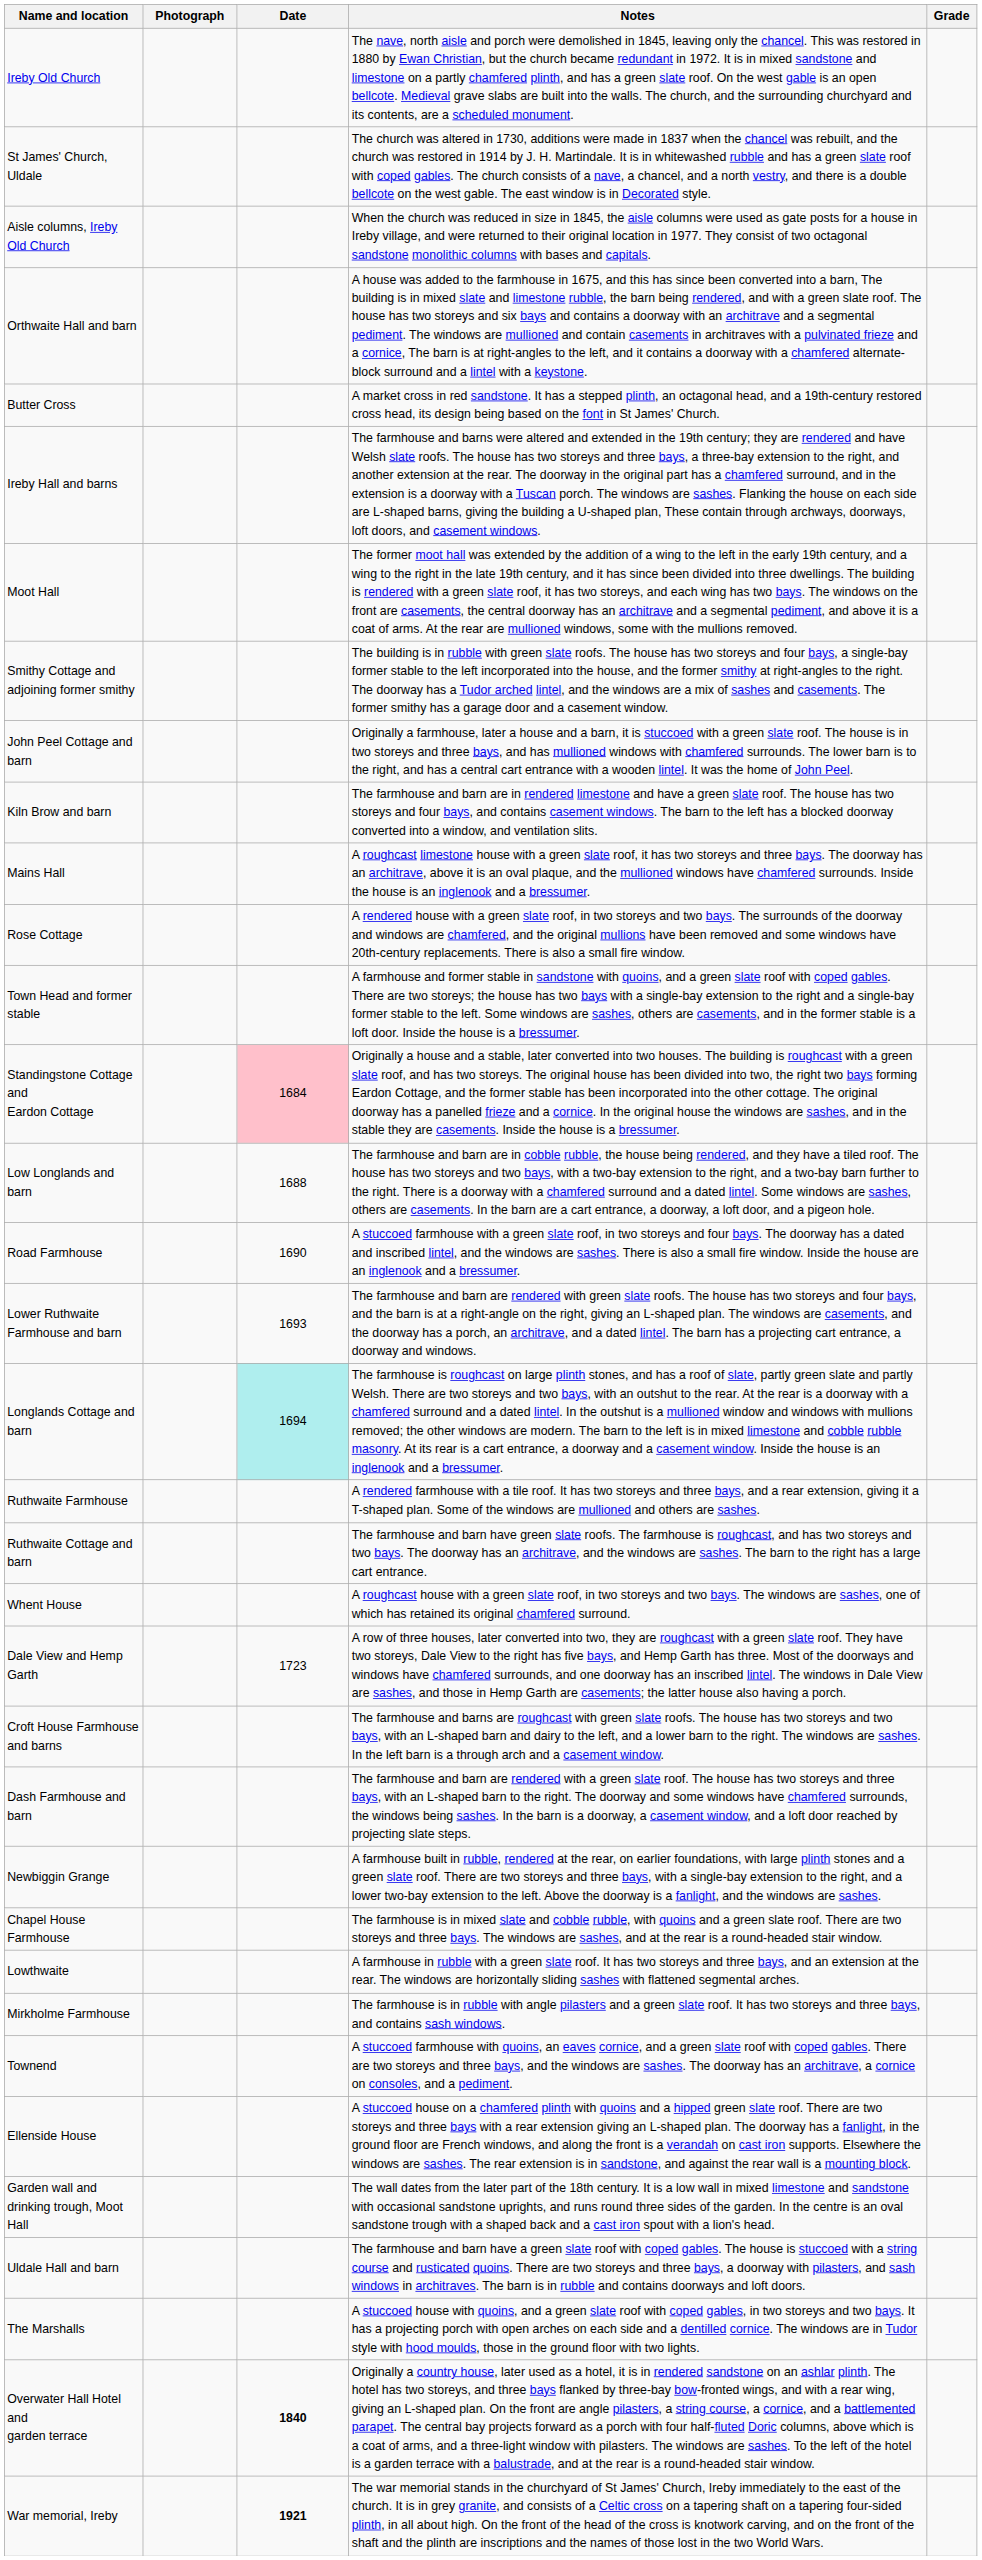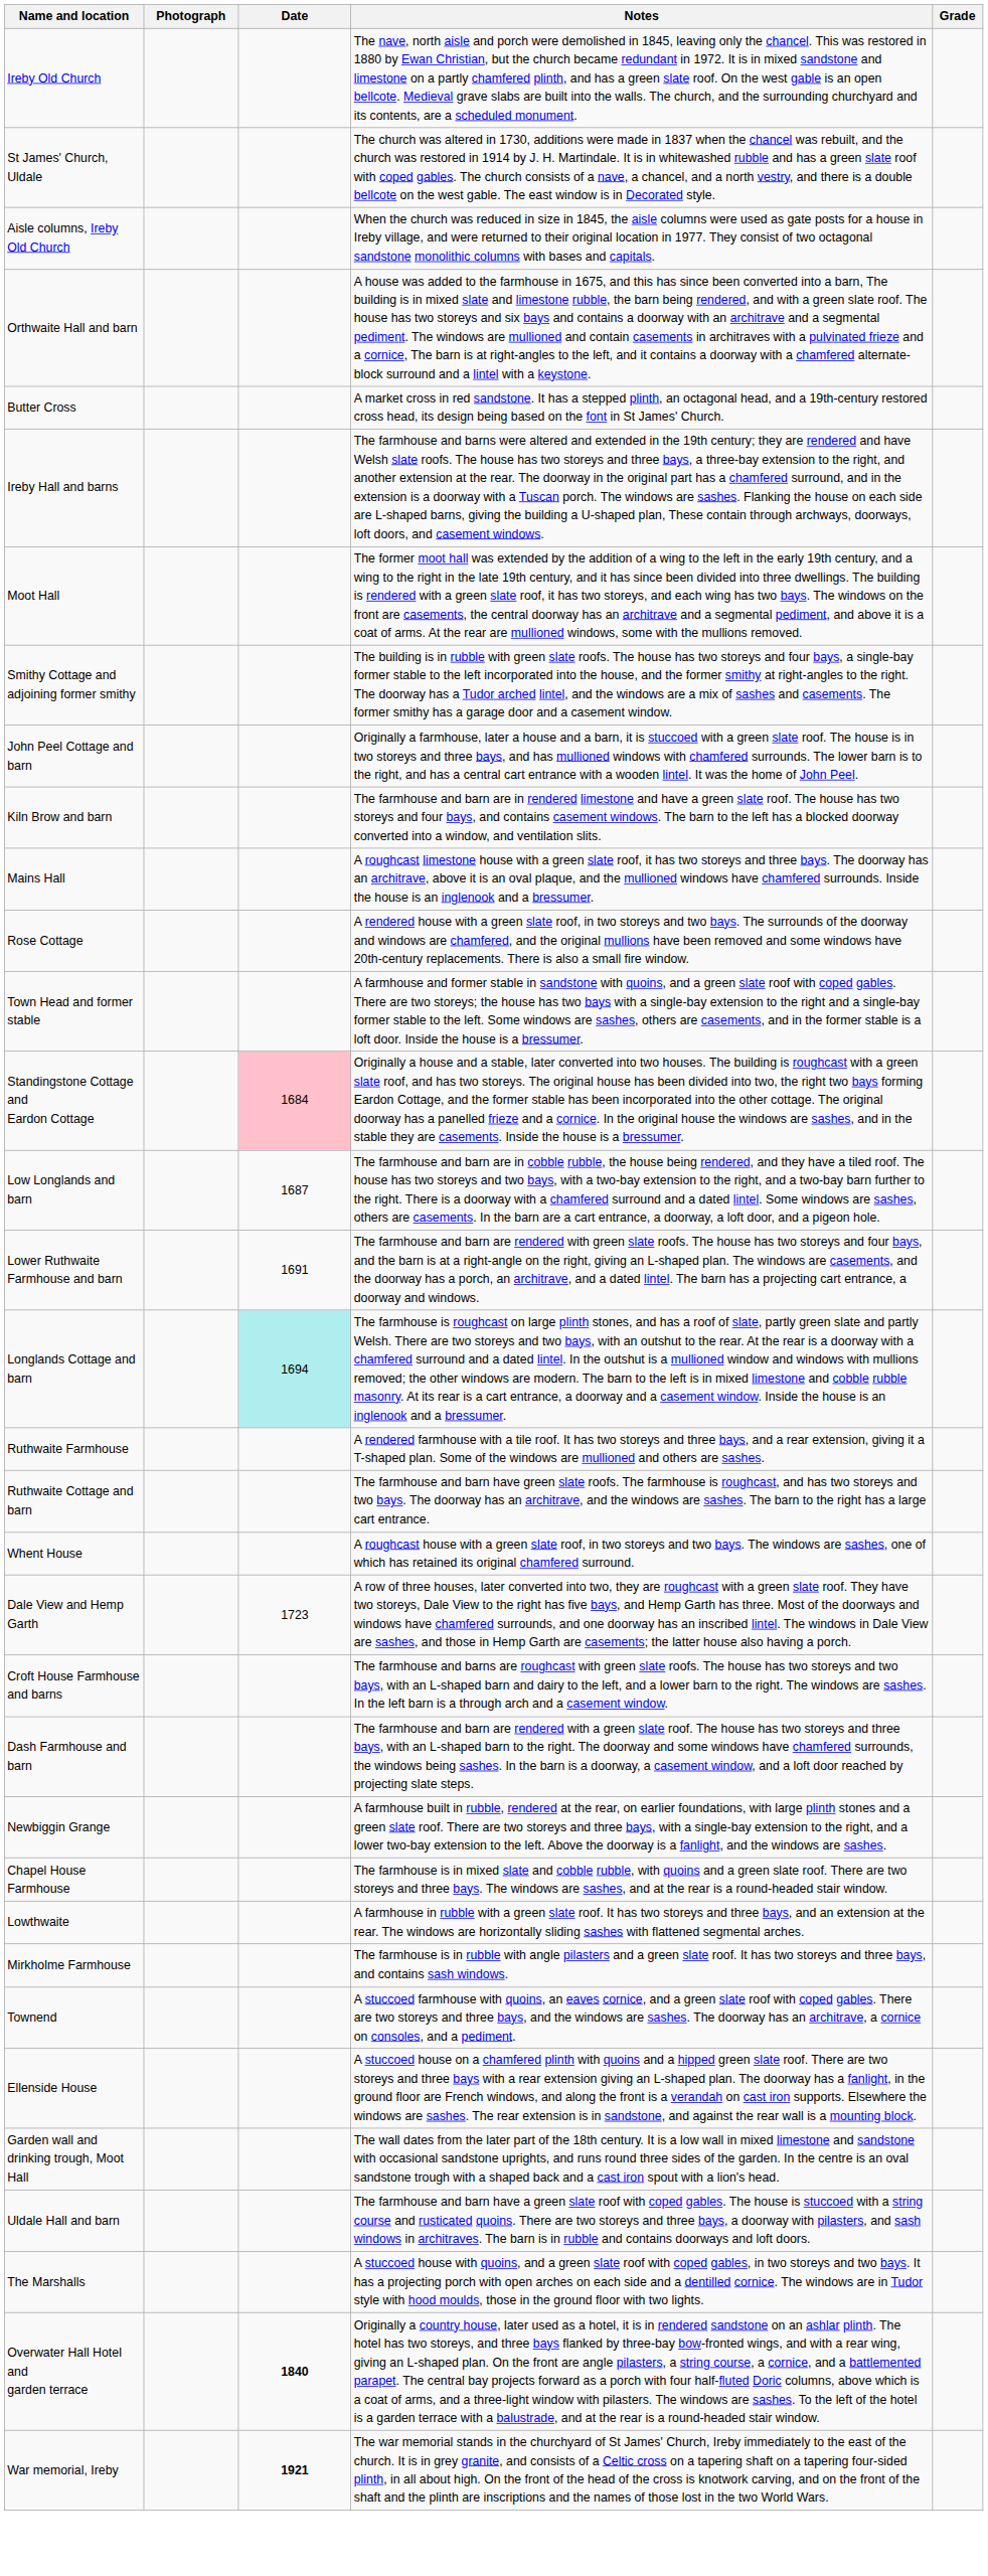Low Longlands and barn | Date: 1688 -> 1687
- row: Road Farmhouse | 1690 | A stuccoed farmhouse with a green slate roof, in two storeys and four bays. The doorway has a dated and inscribed lintel, and the windows are sashes. There is also a small fire window. Inside the house are an inglenook and a bressumer.
Lower Ruthwaite Farmhouse and barn | Date: 1693 -> 1691
